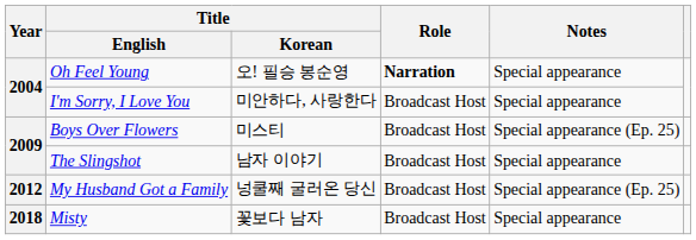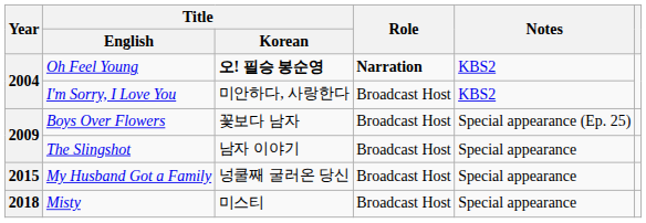Oh Feel Young | Title / Korean: normal -> bold
Oh Feel Young | Notes: Special appearance -> KBS2
I'm Sorry, I Love You | Notes: Special appearance -> KBS2
Boys Over Flowers | Title / Korean: 미스티 -> 꽃보다 남자
My Husband Got a Family | Year: 2012 -> 2015
My Husband Got a Family | Notes: Special appearance (Ep. 25) -> Special appearance
Misty | Title / Korean: 꽃보다 남자 -> 미스티
